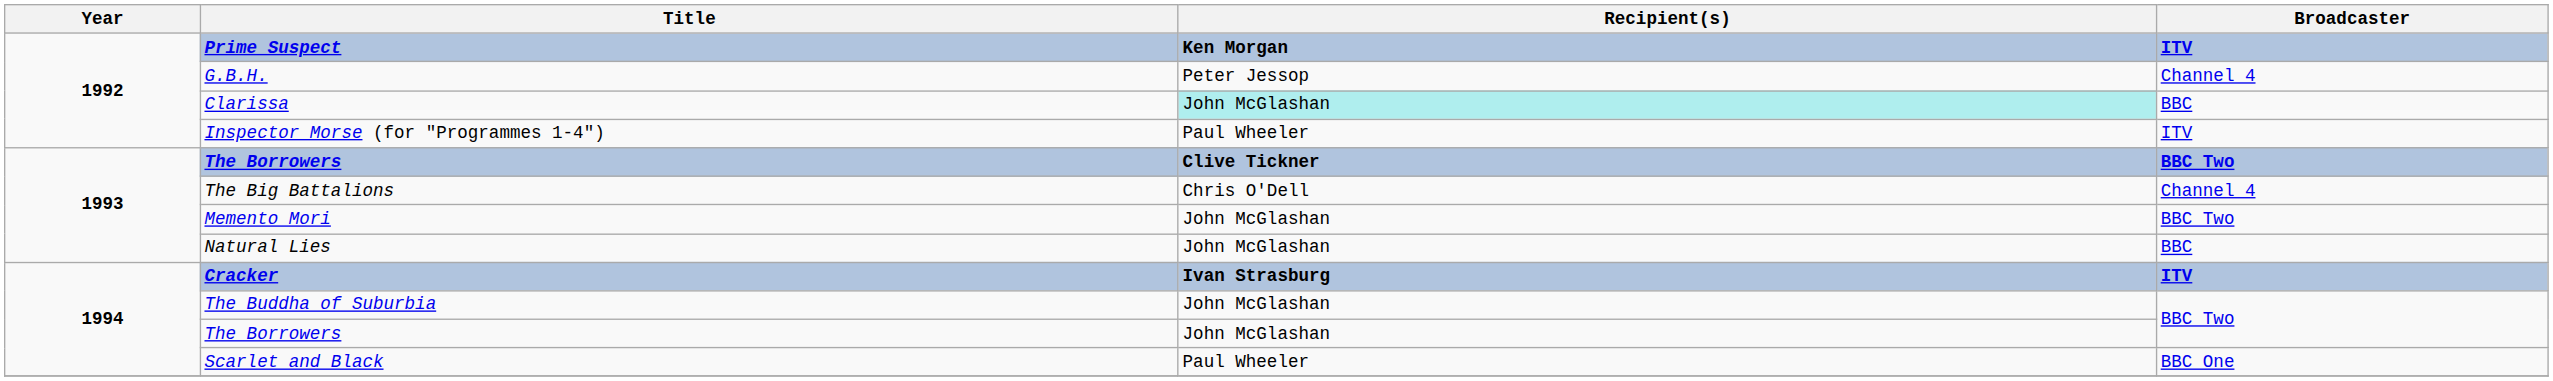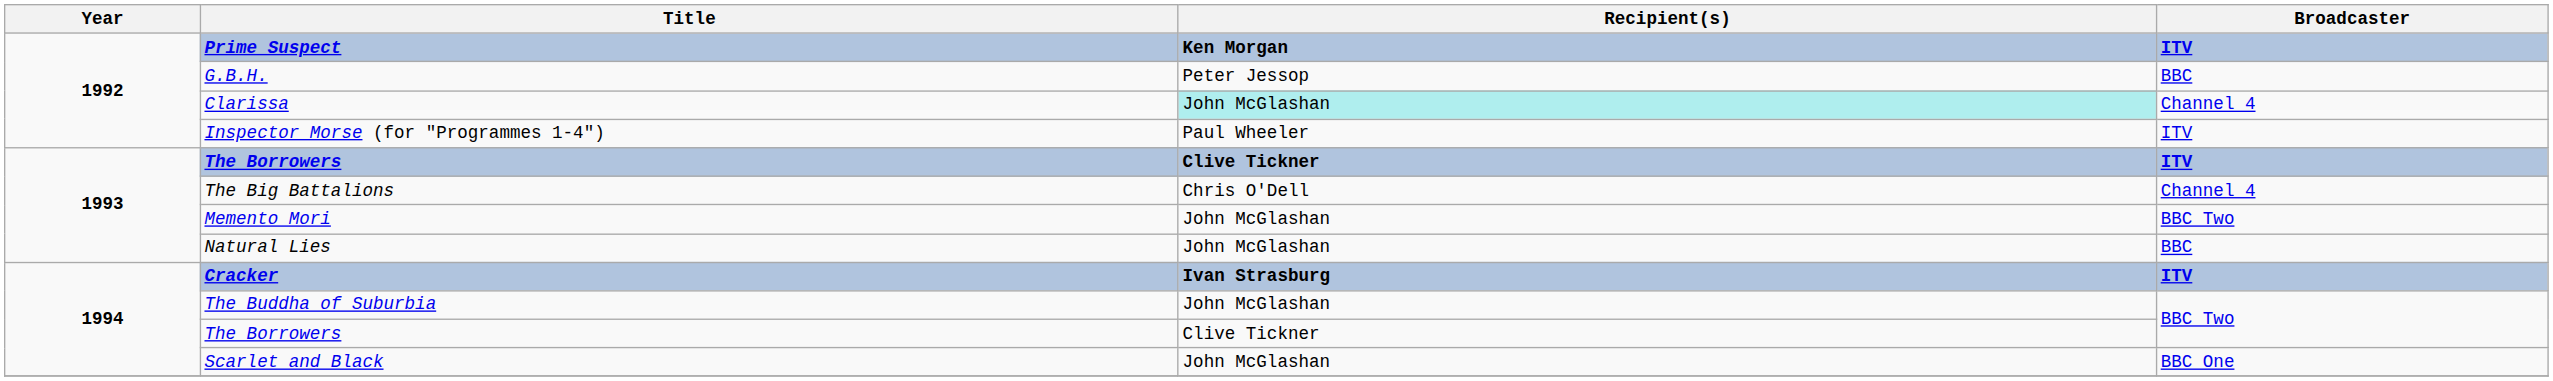G.B.H. | Broadcaster: Channel 4 -> BBC
Clarissa | Broadcaster: BBC -> Channel 4
1993 / The Borrowers | Broadcaster: BBC Two -> ITV
1994 / The Borrowers | Recipient(s): John McGlashan -> Clive Tickner
Scarlet and Black | Recipient(s): Paul Wheeler -> John McGlashan
